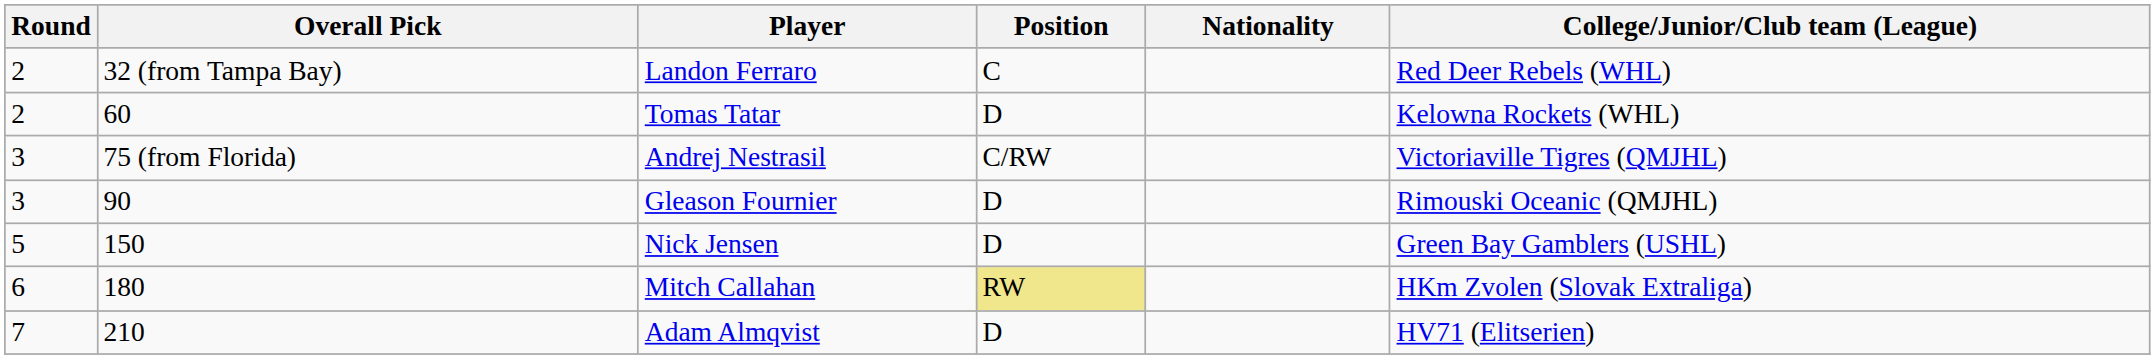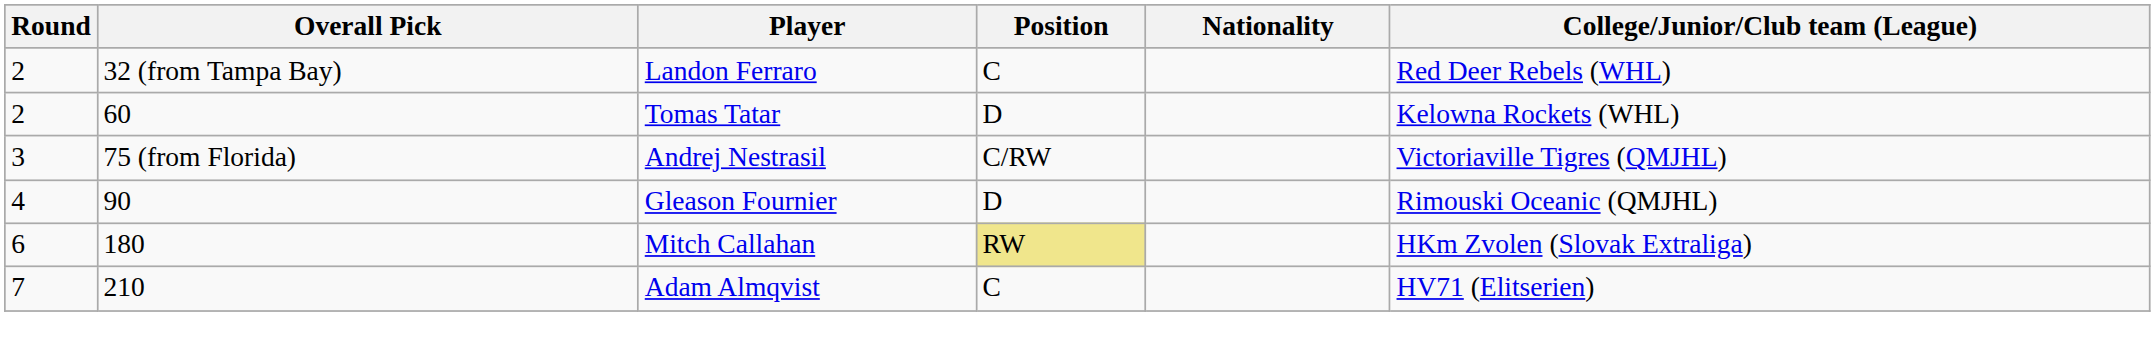Gleason Fournier | Round: 3 -> 4
- row: 5 | 150 | Nick Jensen | D | Green Bay Gamblers (USHL)
Adam Almqvist | Position: D -> C
